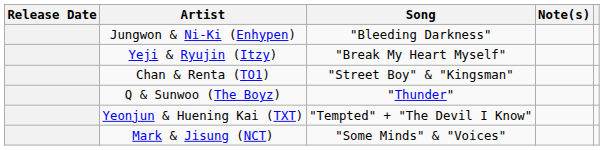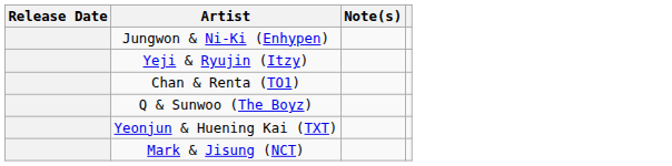- column: Song | "Bleeding Darkness" | "Break My Heart Myself" | "Street Boy" & "Kingsman" | "Thunder" | "Tempted" + "The Devil I Know" | "Some Minds" & "Voices"
